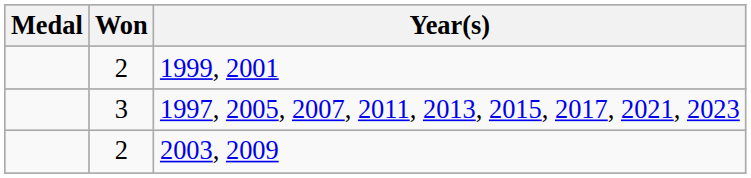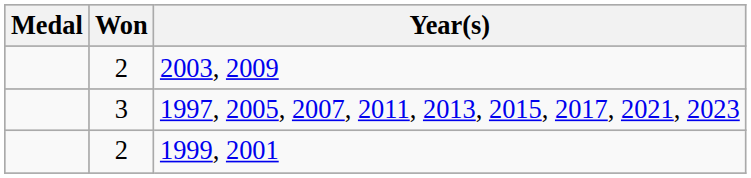rows swapped: 1999, 2001 <-> 2003, 2009
